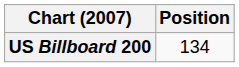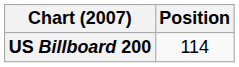US Billboard 200 | Position: 134 -> 114
